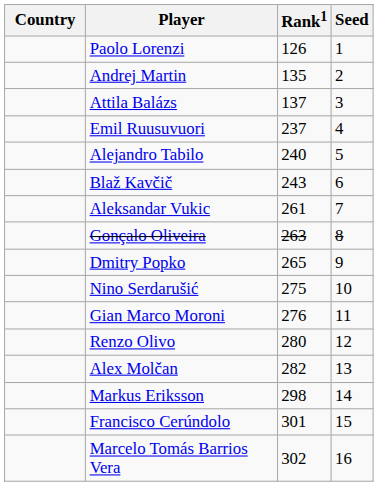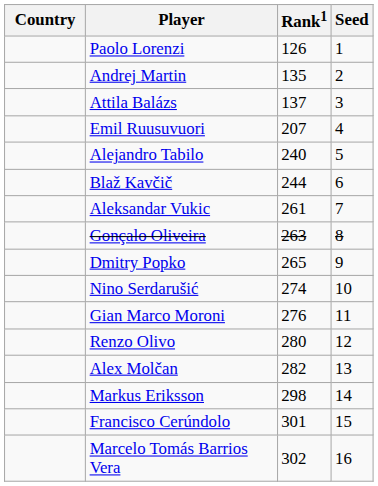Emil Ruusuvuori | Rank1: 237 -> 207
Blaž Kavčič | Rank1: 243 -> 244
Nino Serdarušić | Rank1: 275 -> 274
